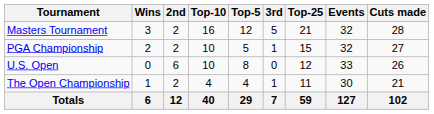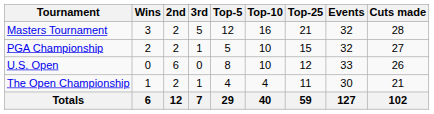columns swapped: 3rd <-> Top-10
